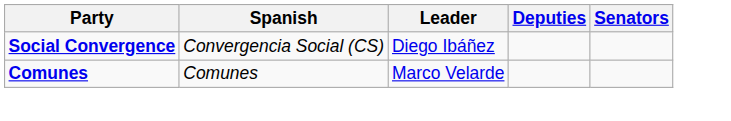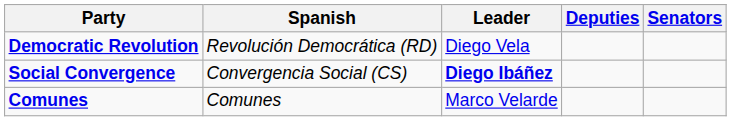+ row: Democratic Revolution | Revolución Democrática (RD) | Diego Vela
Social Convergence | Leader: normal -> bold
